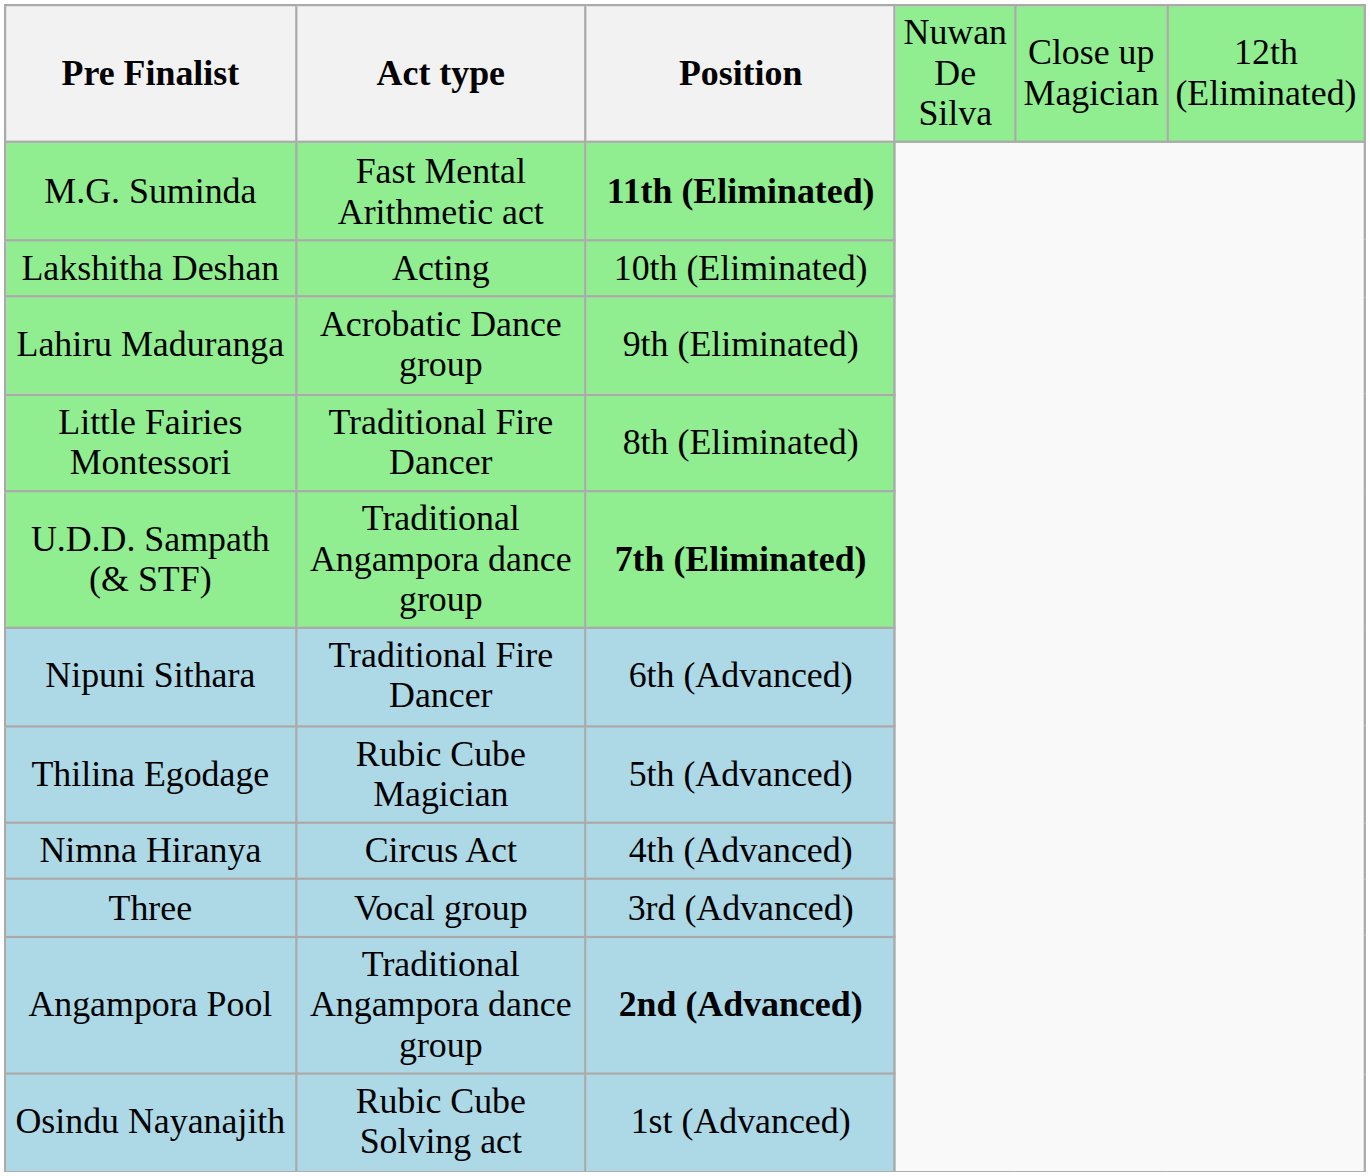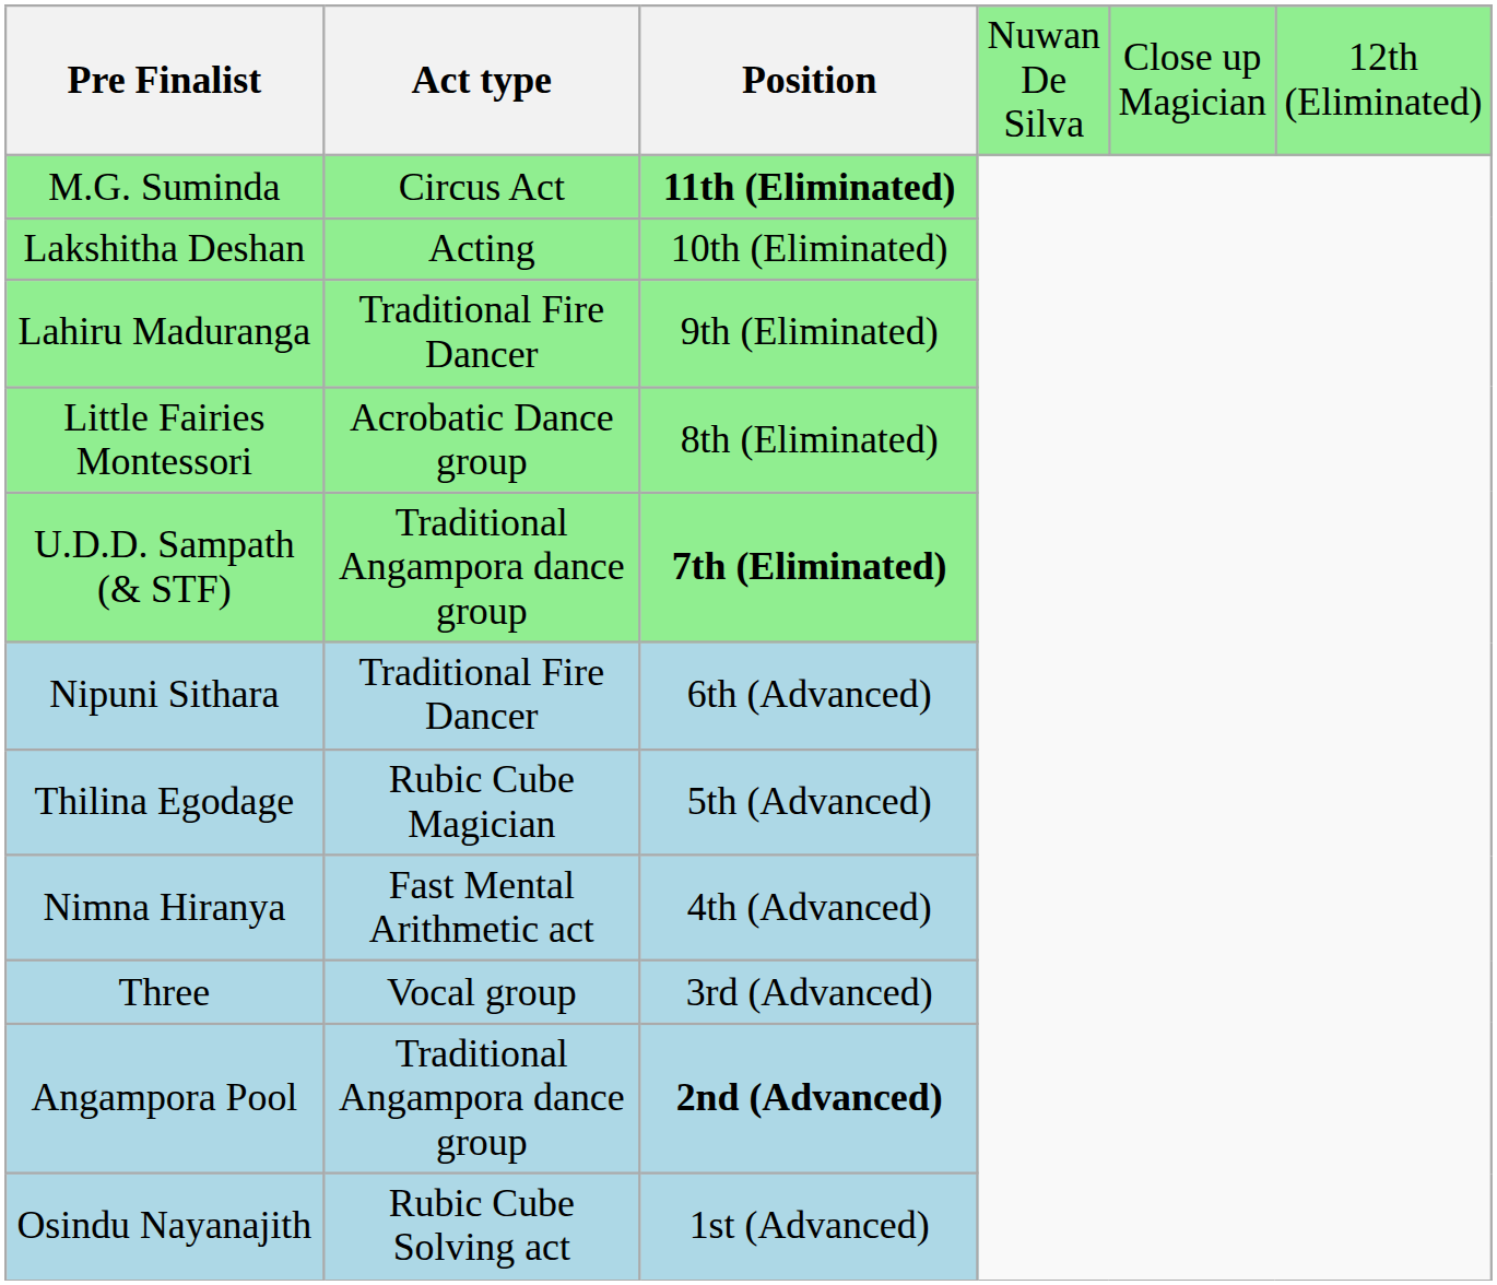M.G. Suminda | Act type: Fast Mental Arithmetic act -> Circus Act
Lahiru Maduranga | Act type: Acrobatic Dance group -> Traditional Fire Dancer
Little Fairies Montessori | Act type: Traditional Fire Dancer -> Acrobatic Dance group
Nimna Hiranya | Act type: Circus Act -> Fast Mental Arithmetic act
